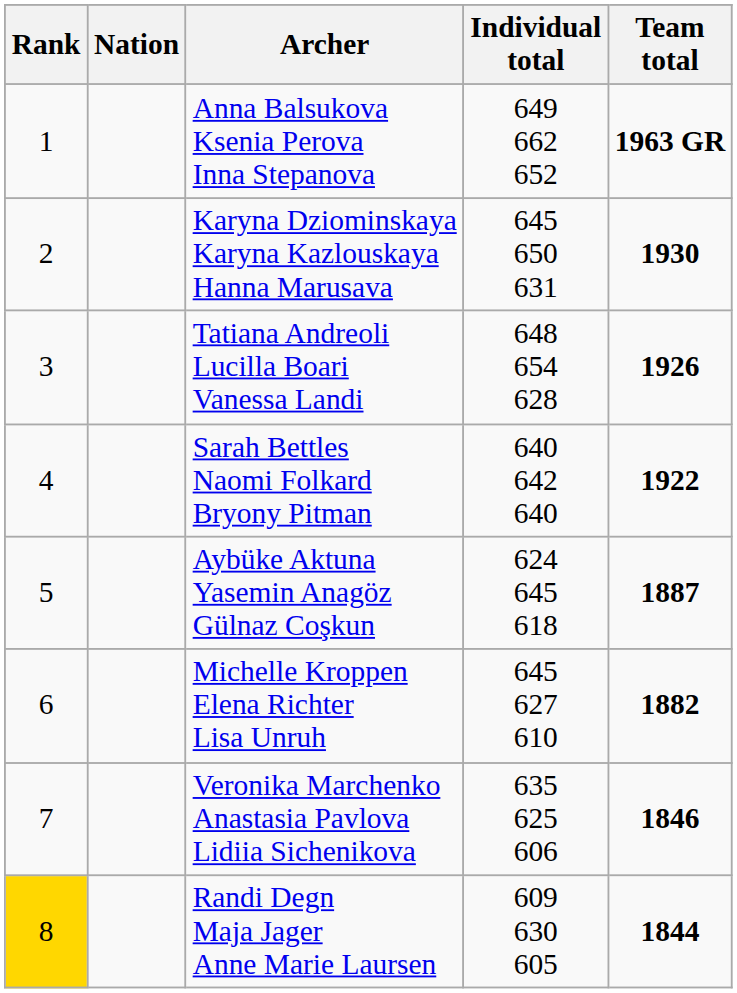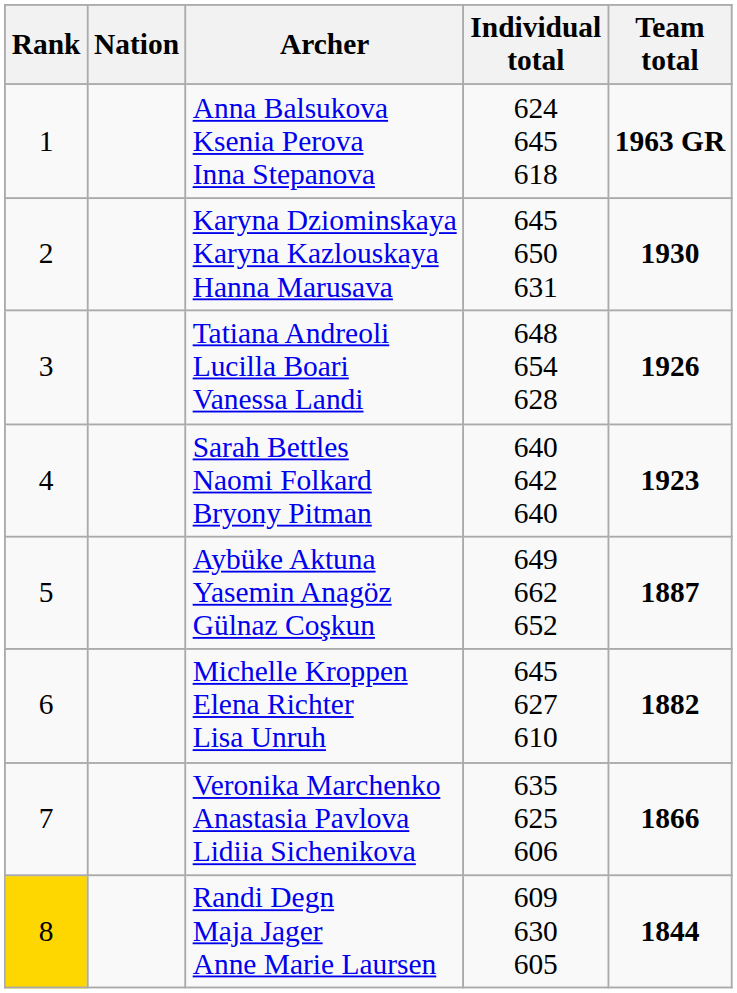Anna Balsukova Ksenia Perova Inna Stepanova | Individual total: 649 662 652 -> 624 645 618
Sarah Bettles Naomi Folkard Bryony Pitman | Team total: 1922 -> 1923
Aybüke Aktuna Yasemin Anagöz Gülnaz Coşkun | Individual total: 624 645 618 -> 649 662 652
Veronika Marchenko Anastasia Pavlova Lidiia Sichenikova | Team total: 1846 -> 1866
